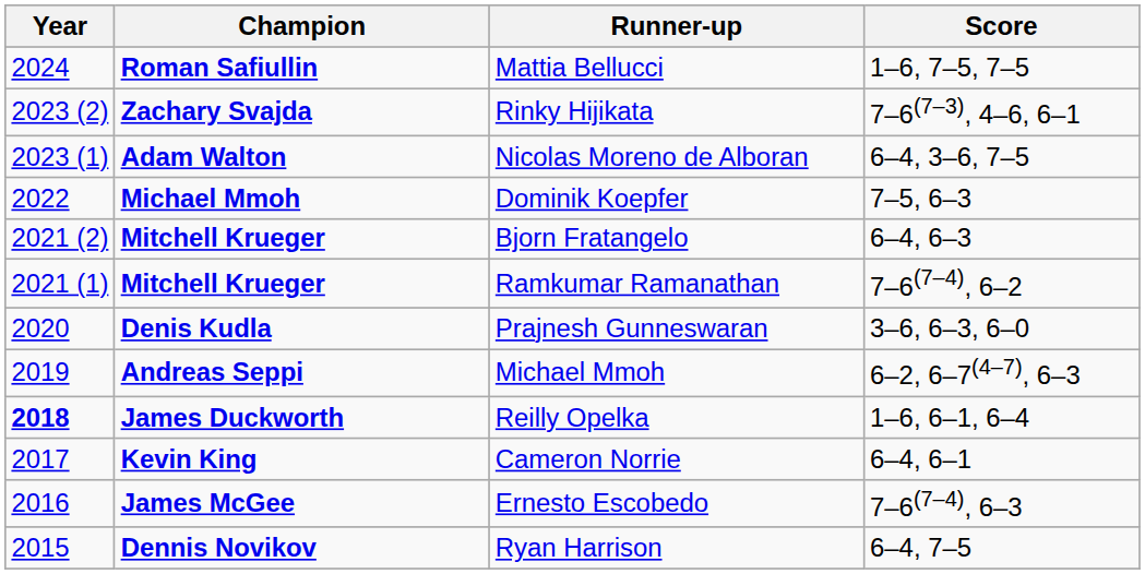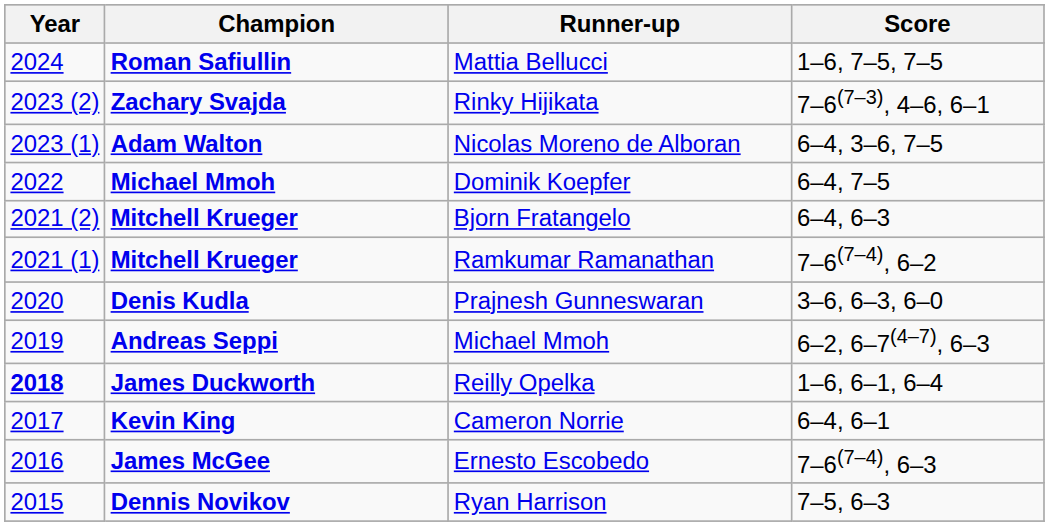Dominik Koepfer | Score: 7–5, 6–3 -> 6–4, 7–5
Ryan Harrison | Score: 6–4, 7–5 -> 7–5, 6–3
